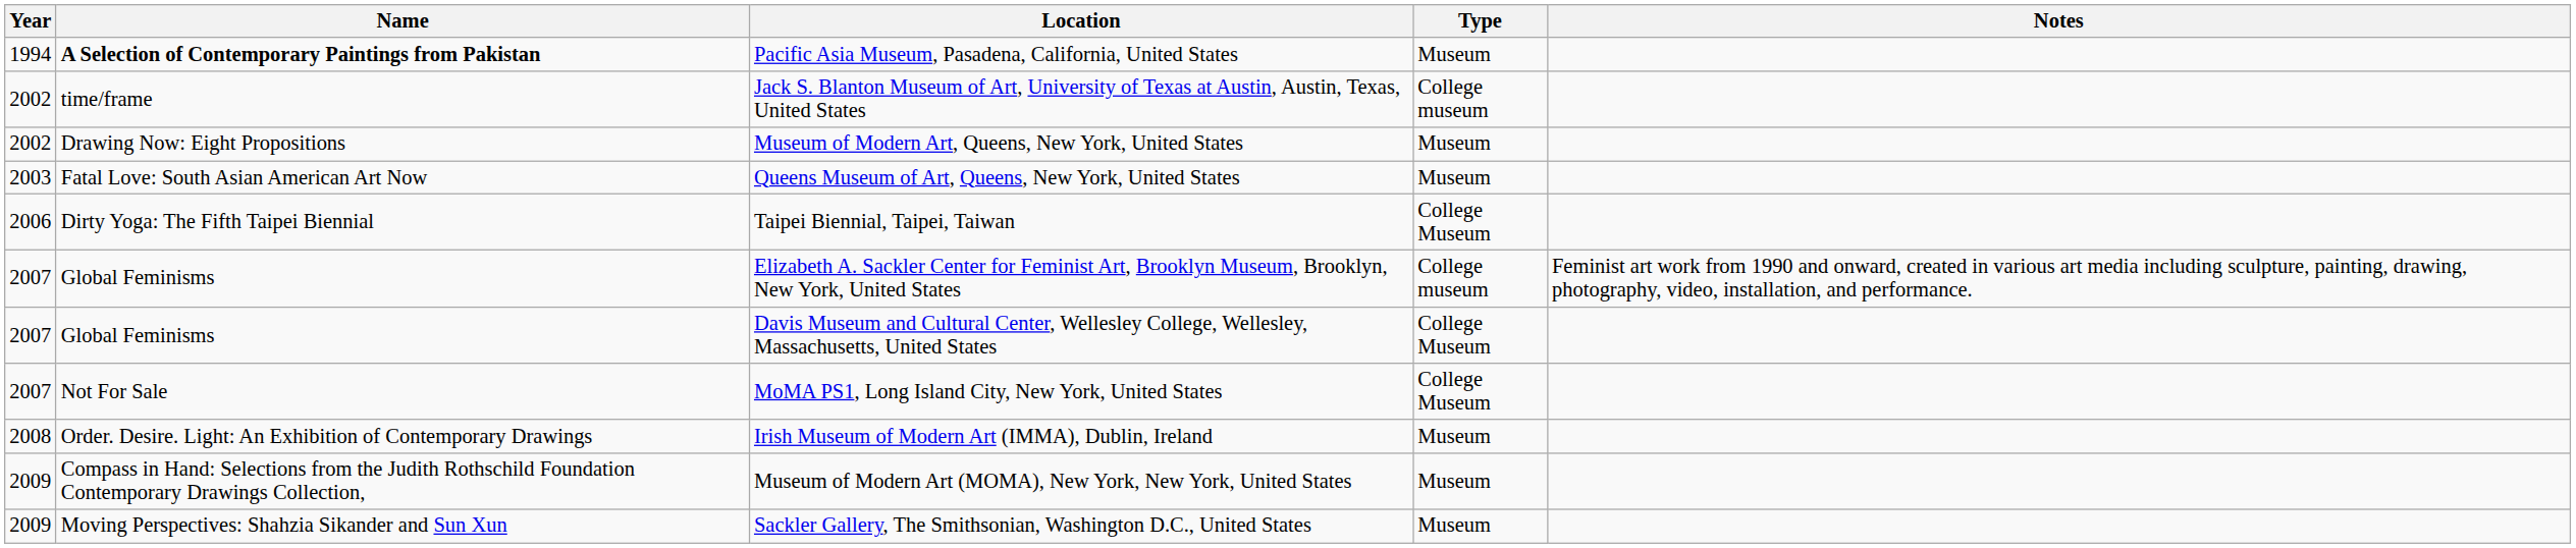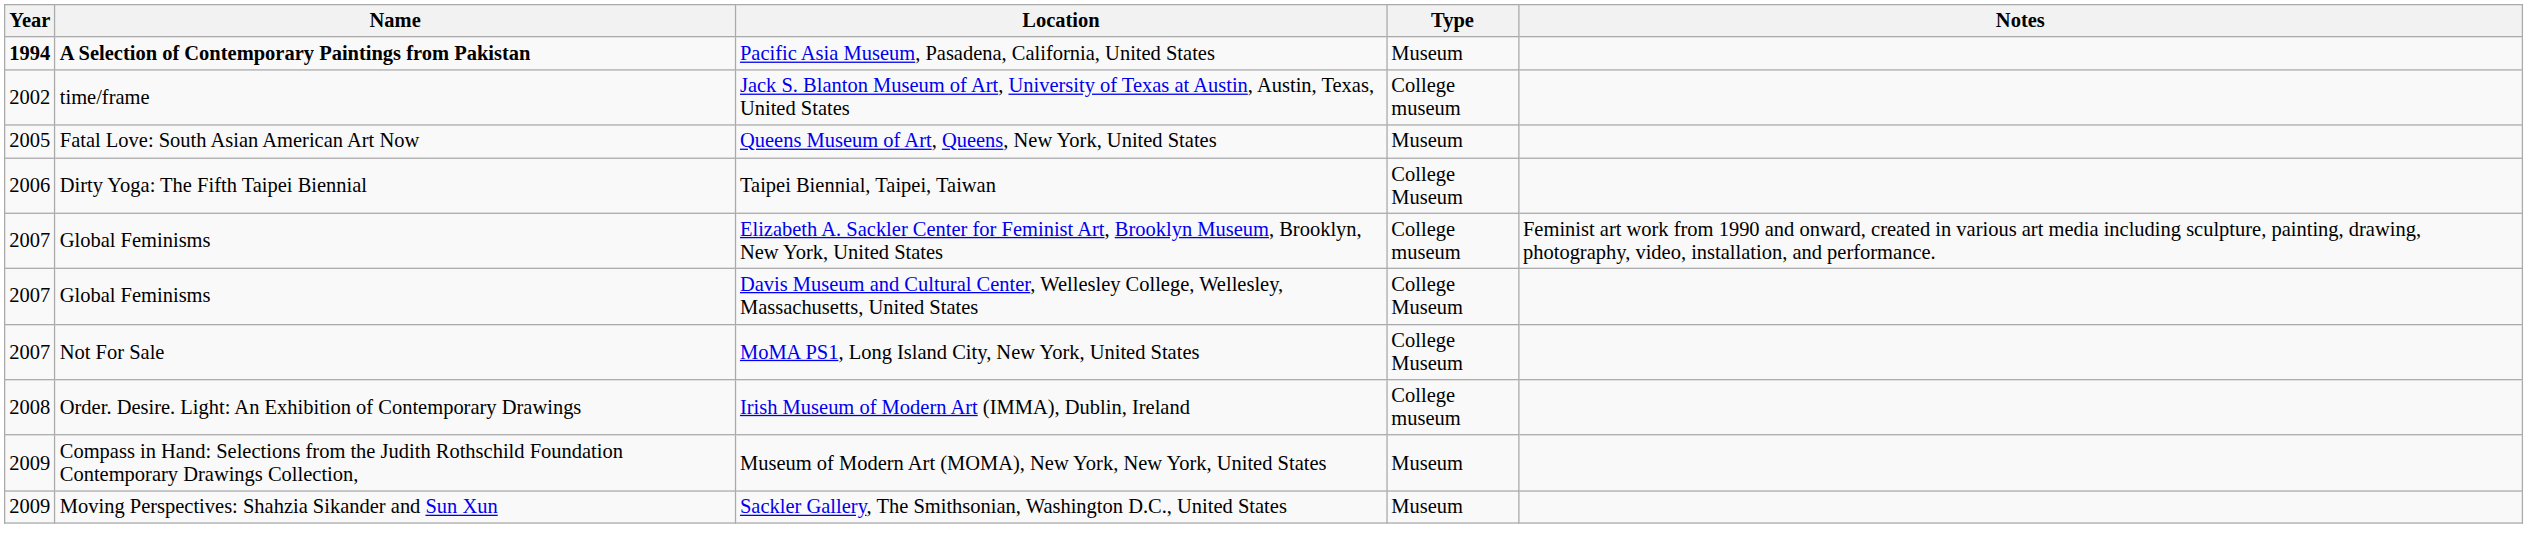Pacific Asia Museum, Pasadena, California, United States | Year: normal -> bold
- row: 2002 | Drawing Now: Eight Propositions | Museum of Modern Art, Queens, New York, United States | Museum
Queens Museum of Art, Queens, New York, United States | Year: 2003 -> 2005
Irish Museum of Modern Art (IMMA), Dublin, Ireland | Type: Museum -> College museum
